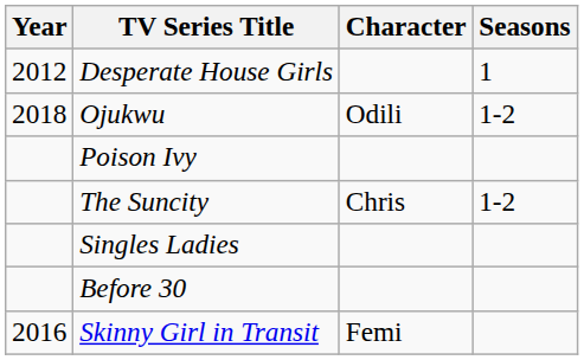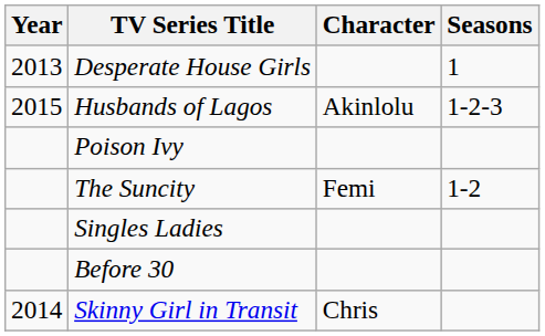Desperate House Girls | Year: 2012 -> 2013
+ row: 2015 | Husbands of Lagos | Akinlolu | 1-2-3
- row: 2018 | Ojukwu | Odili | 1-2
The Suncity | Character: Chris -> Femi
Skinny Girl in Transit | Year: 2016 -> 2014
Skinny Girl in Transit | Character: Femi -> Chris
